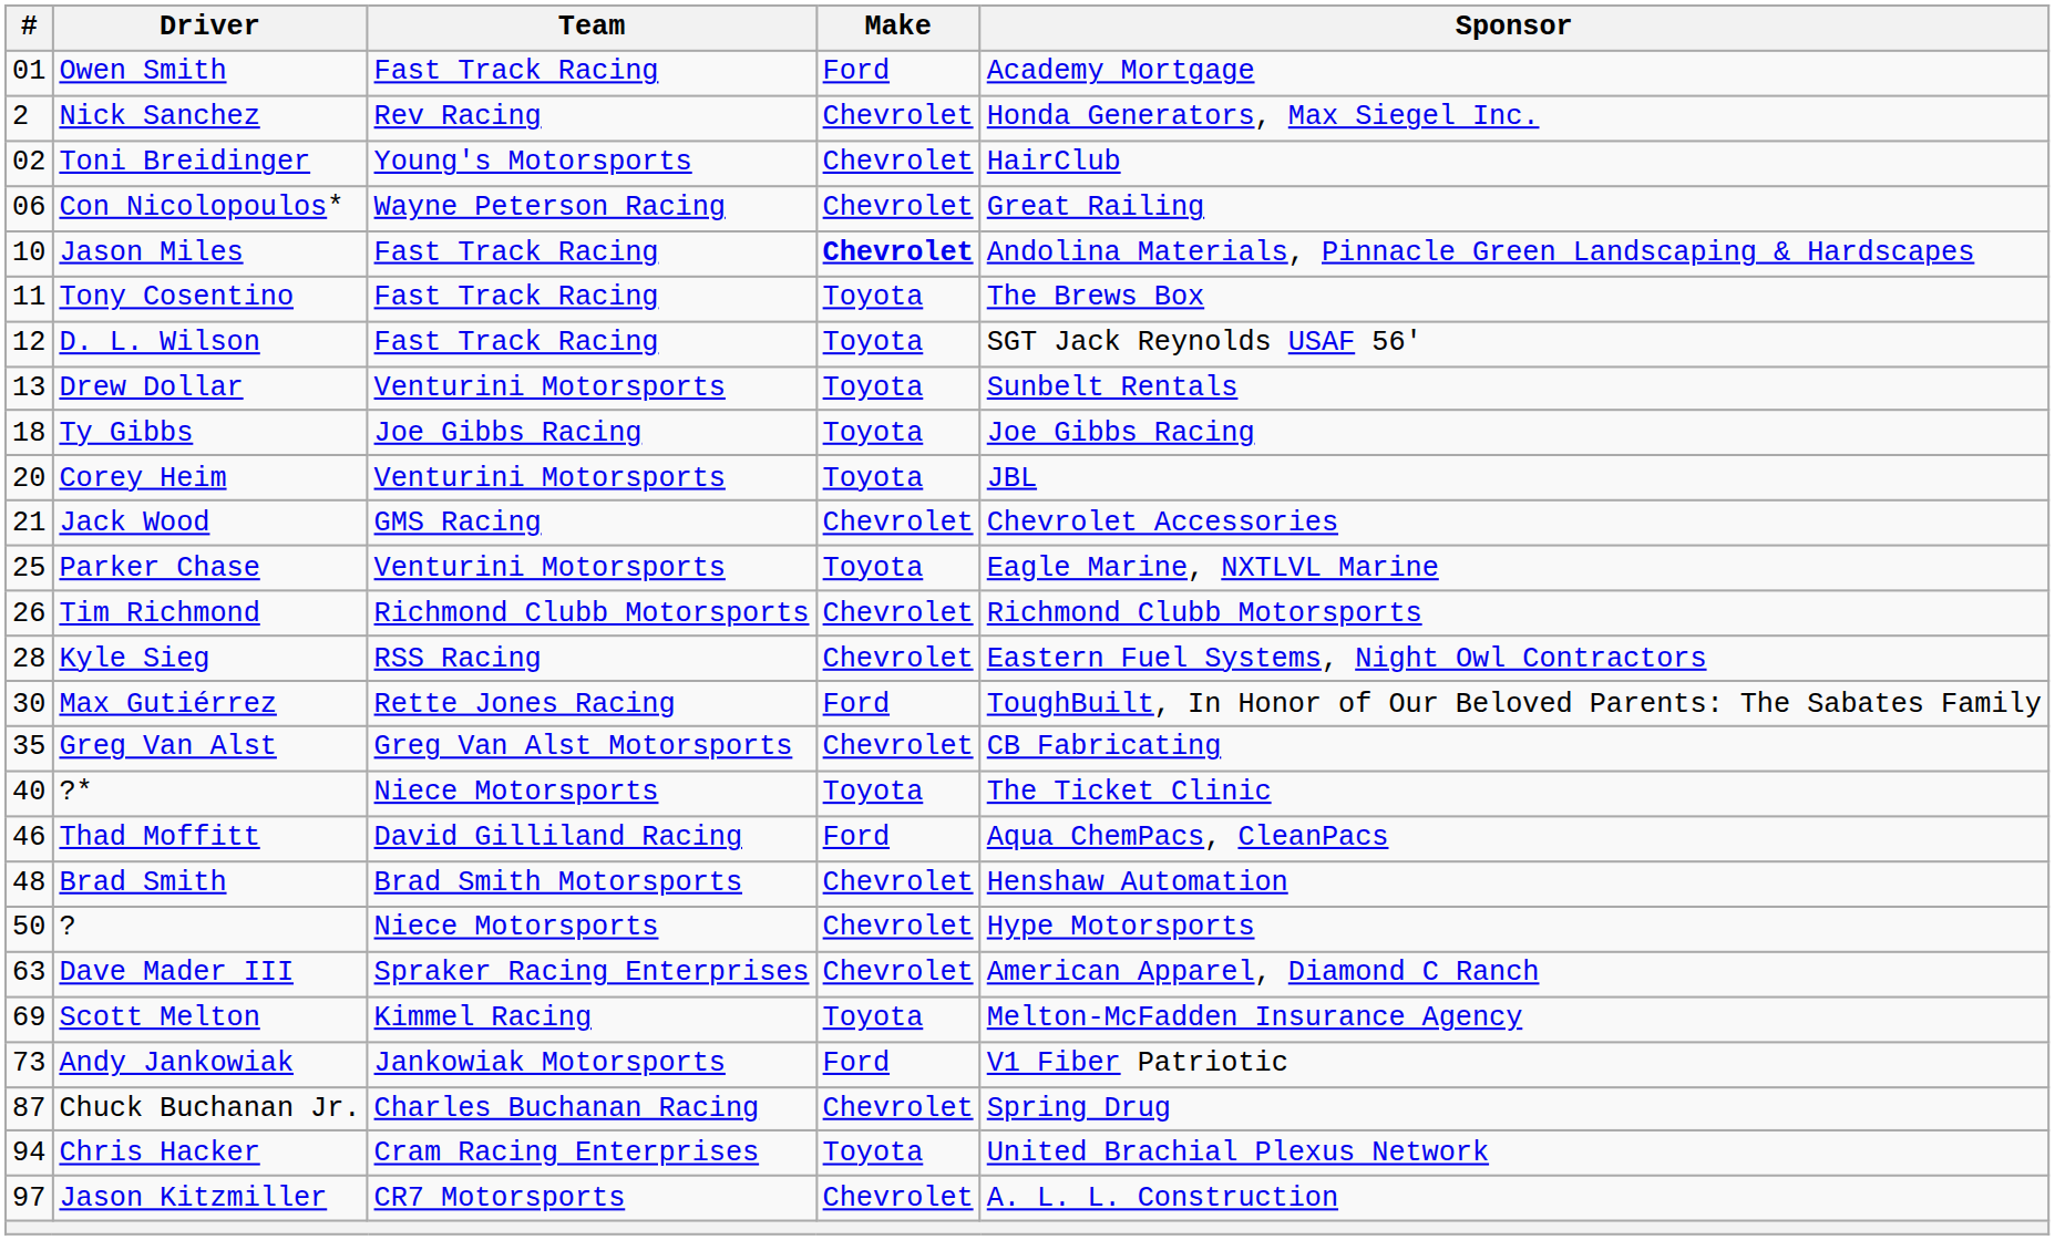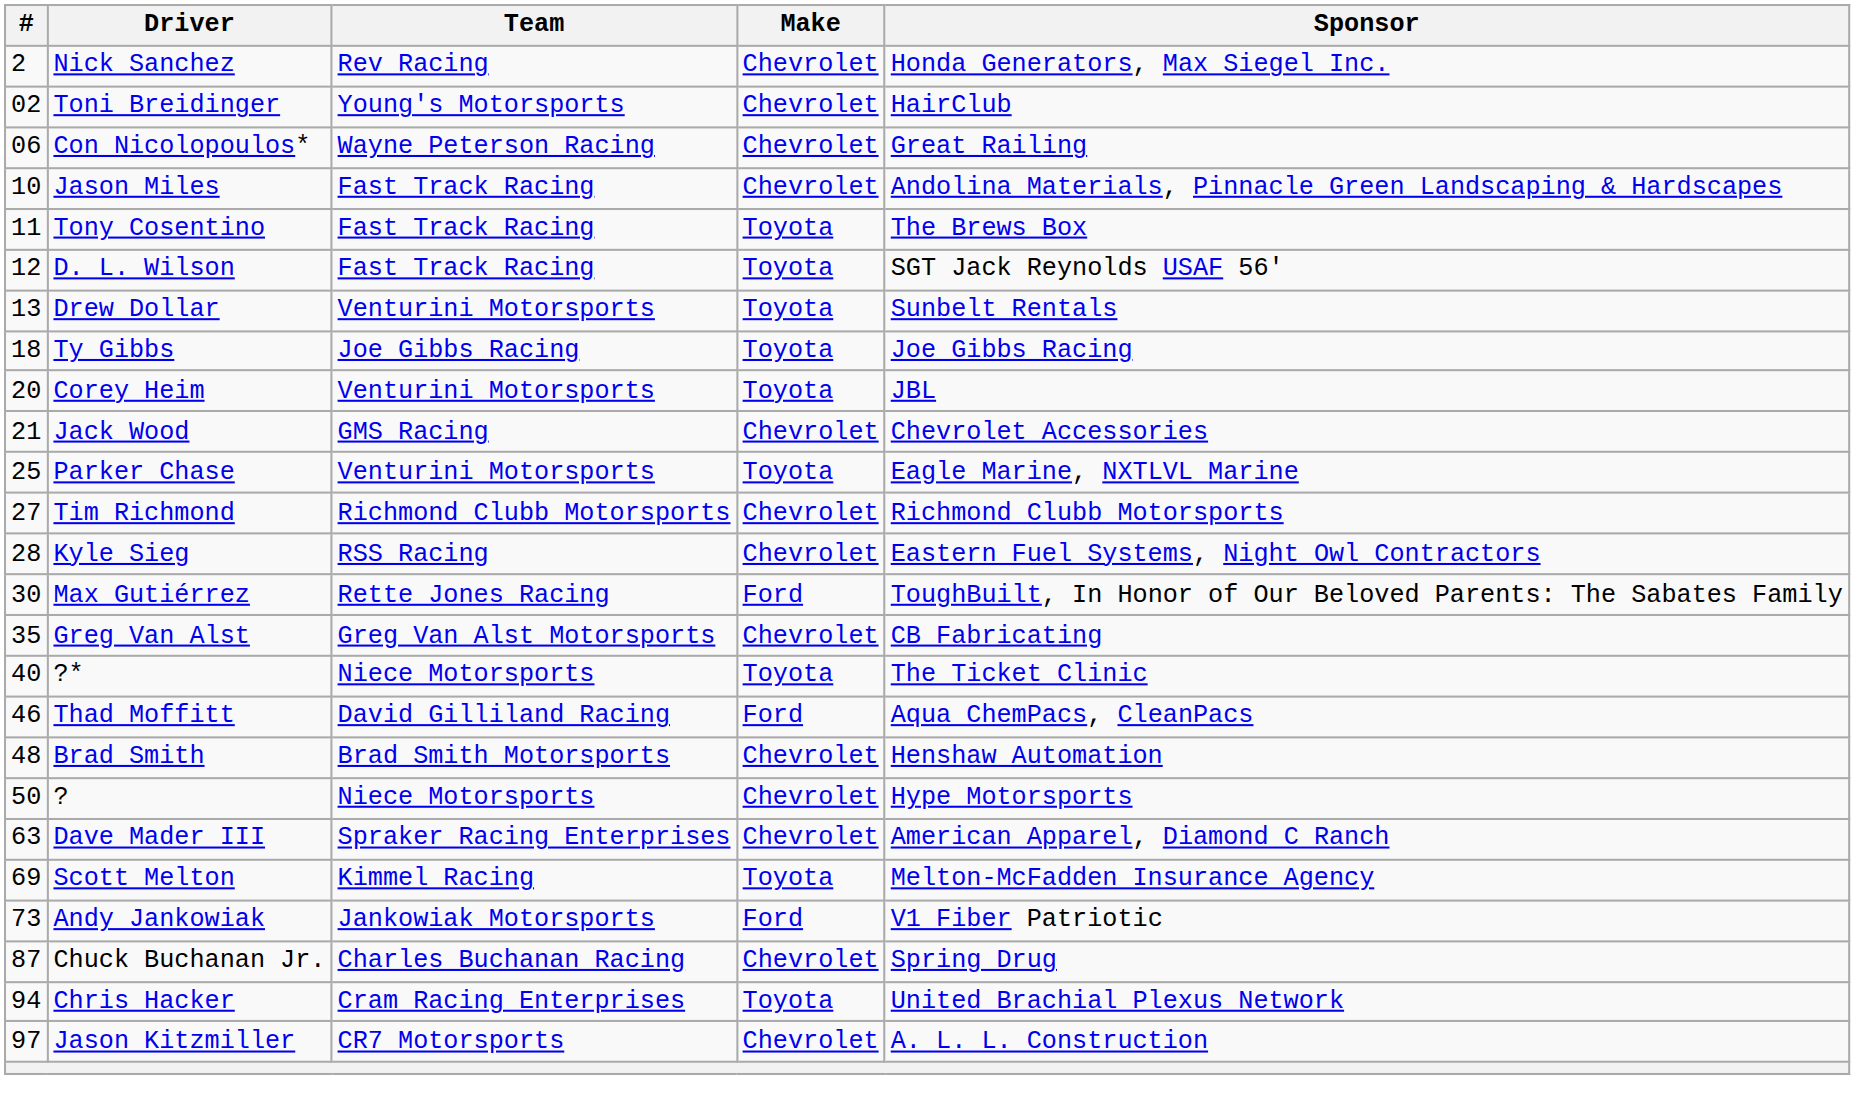- row: 01 | Owen Smith | Fast Track Racing | Ford | Academy Mortgage
Jason Miles | Make: bold -> normal
Tim Richmond | #: 26 -> 27
